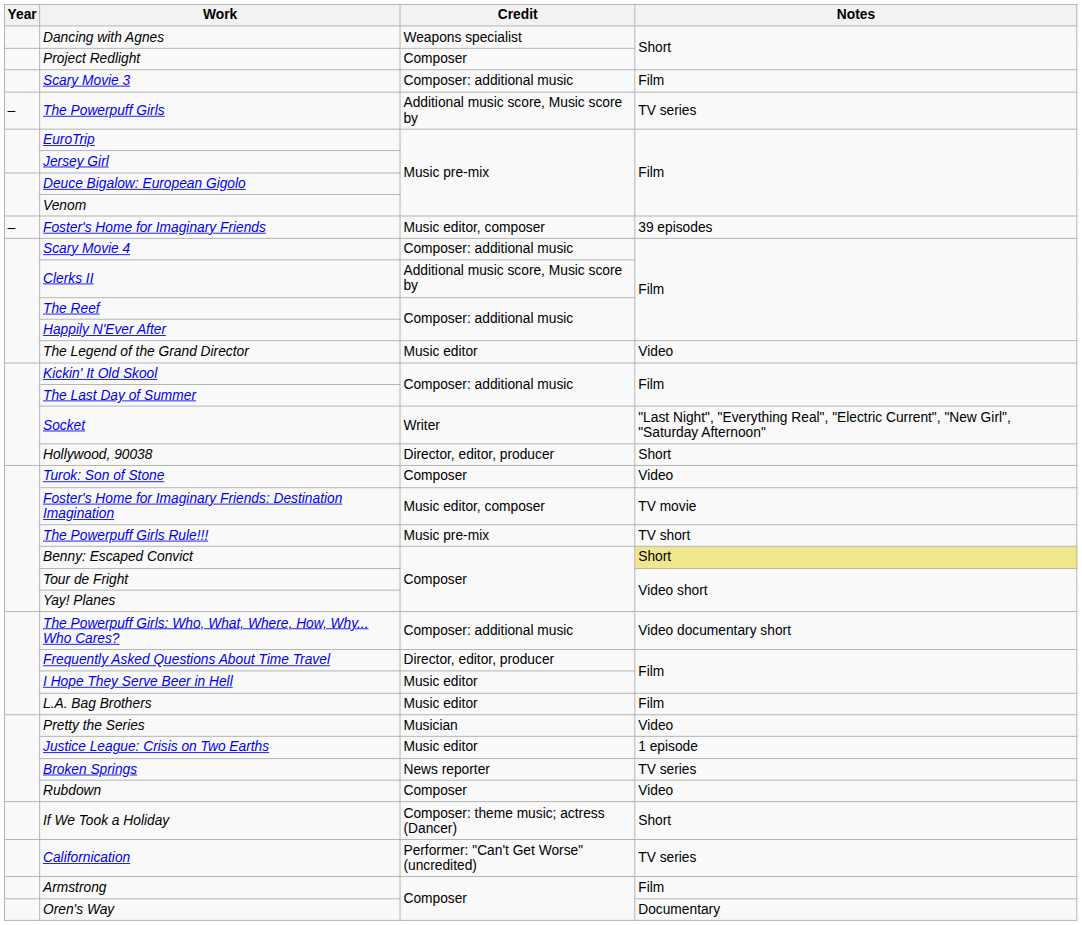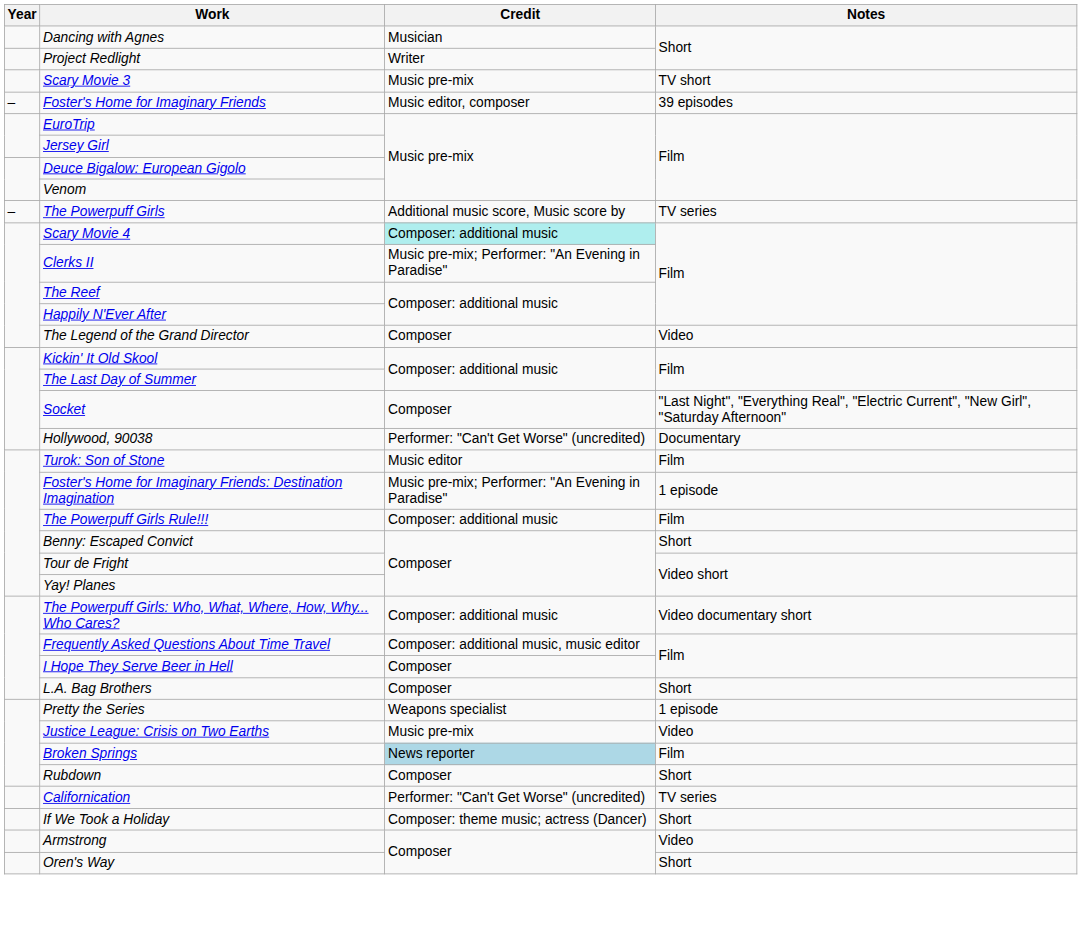Dancing with Agnes | Credit: Weapons specialist -> Musician
Project Redlight | Credit: Composer -> Writer
Scary Movie 3 | Credit: Composer: additional music -> Music pre-mix
Scary Movie 3 | Notes: Film -> TV short
rows swapped: The Powerpuff Girls <-> Foster's Home for Imaginary Friends
Scary Movie 4 | Credit: no background -> paleturquoise background
Clerks II | Credit: Additional music score, Music score by -> Music pre-mix; Performer: "An Evening in Paradise"
The Legend of the Grand Director | Credit: Music editor -> Composer
Socket | Credit: Writer -> Composer
Hollywood, 90038 | Credit: Director, editor, producer -> Performer: "Can't Get Worse" (uncredited)
Hollywood, 90038 | Notes: Short -> Documentary
Turok: Son of Stone | Credit: Composer -> Music editor
Turok: Son of Stone | Notes: Video -> Film
Foster's Home for Imaginary Friends: Destination Imagination | Credit: Music editor, composer -> Music pre-mix; Performer: "An Evening in Paradise"
Foster's Home for Imaginary Friends: Destination Imagination | Notes: TV movie -> 1 episode
The Powerpuff Girls Rule!!! | Credit: Music pre-mix -> Composer: additional music
The Powerpuff Girls Rule!!! | Notes: TV short -> Film
Benny: Escaped Convict | Notes: khaki background -> no background
Frequently Asked Questions About Time Travel | Credit: Director, editor, producer -> Composer: additional music, music editor
I Hope They Serve Beer in Hell | Credit: Music editor -> Composer
L.A. Bag Brothers | Credit: Music editor -> Composer
L.A. Bag Brothers | Notes: Film -> Short
Pretty the Series | Credit: Musician -> Weapons specialist
Pretty the Series | Notes: Video -> 1 episode
Justice League: Crisis on Two Earths | Credit: Music editor -> Music pre-mix
Justice League: Crisis on Two Earths | Notes: 1 episode -> Video
Broken Springs | Credit: no background -> lightblue background
Broken Springs | Notes: TV series -> Film
Rubdown | Notes: Video -> Short
rows swapped: Californication <-> If We Took a Holiday
Armstrong | Notes: Film -> Video
Oren's Way | Notes: Documentary -> Short
